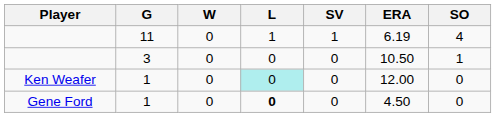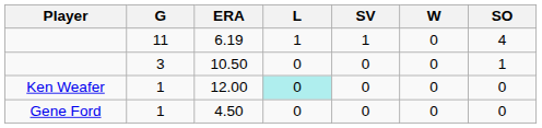columns swapped: W <-> ERA
Gene Ford | L: bold -> normal
